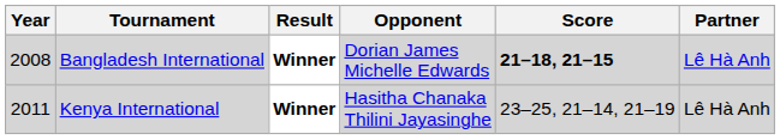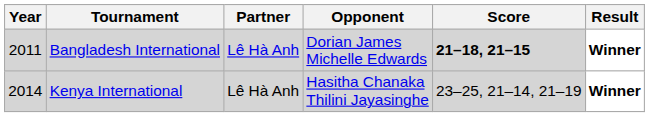columns swapped: Partner <-> Result
Bangladesh International | Year: 2008 -> 2011
Kenya International | Year: 2011 -> 2014
